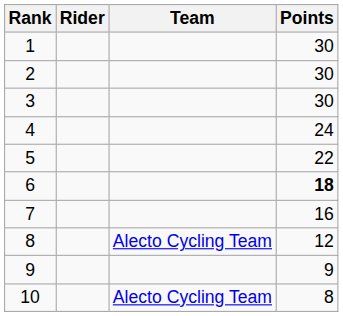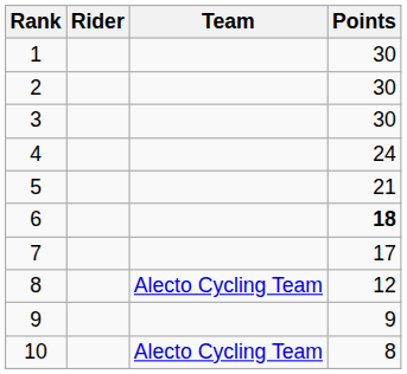5 | Points: 22 -> 21
7 | Points: 16 -> 17
